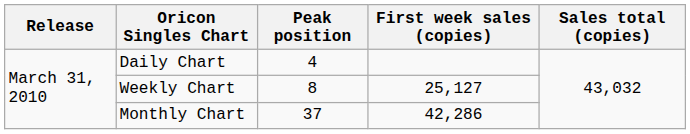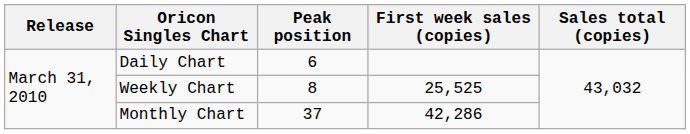Daily Chart | Peak position: 4 -> 6
Weekly Chart | First week sales (copies): 25,127 -> 25,525
